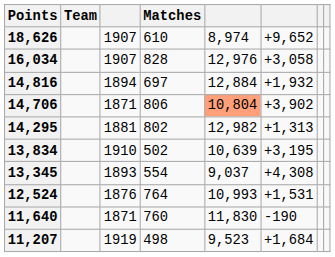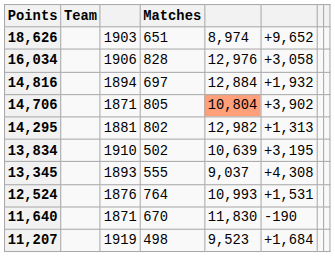18,626 | column 3: 1907 -> 1903
18,626 | Matches: 610 -> 651
16,034 | column 3: 1907 -> 1906
14,706 | Matches: 806 -> 805
13,345 | Matches: 554 -> 555
11,640 | Matches: 760 -> 670
